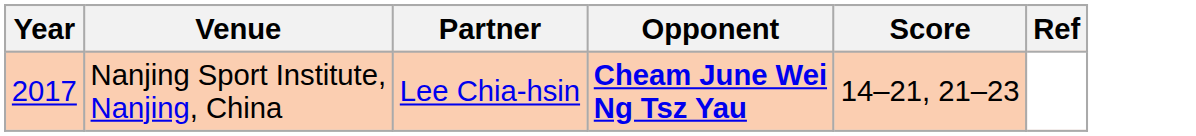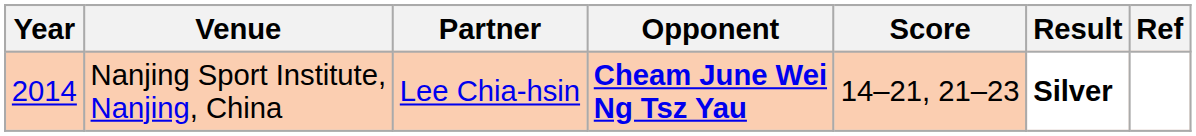+ column: Result | Silver
Nanjing Sport Institute, Nanjing, China | Year: 2017 -> 2014
